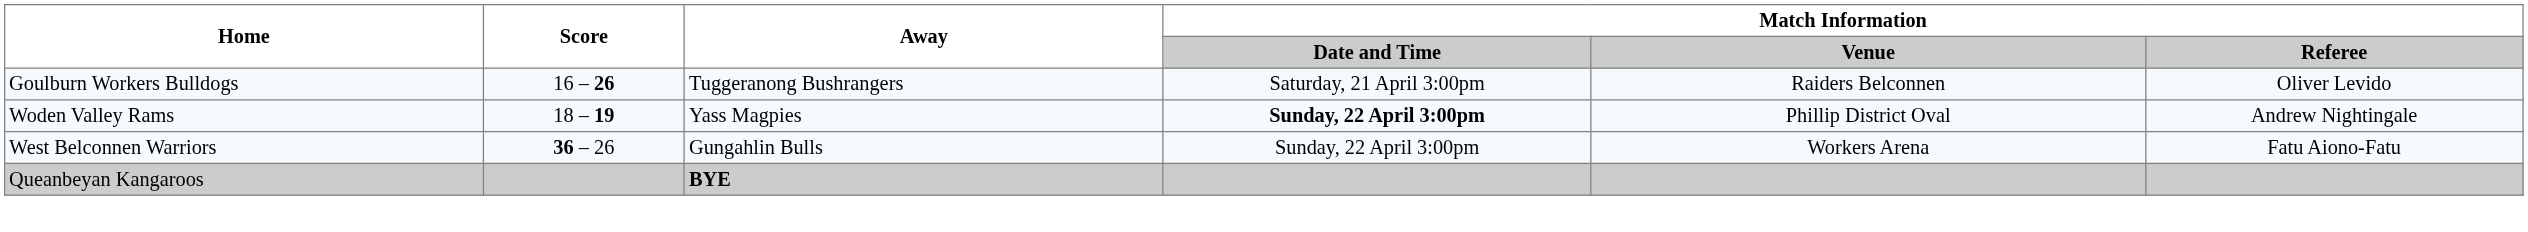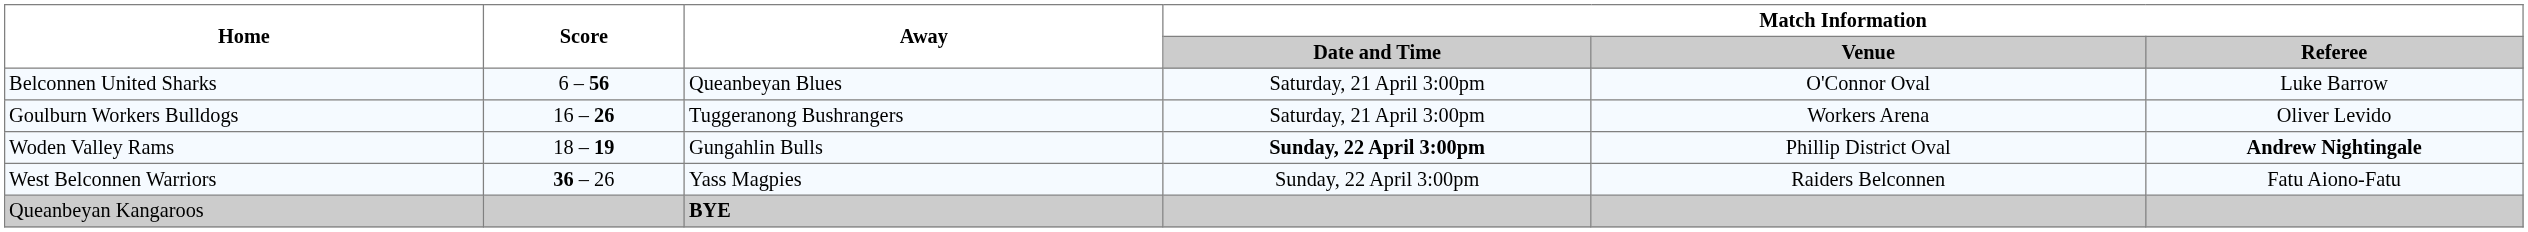+ row: Belconnen United Sharks | 6 – 56 | Queanbeyan Blues | Saturday, 21 April 3:00pm | O'Connor Oval | Luke Barrow
Goulburn Workers Bulldogs | Match Information / Venue: Raiders Belconnen -> Workers Arena
Woden Valley Rams | Away: Yass Magpies -> Gungahlin Bulls
Woden Valley Rams | Match Information / Referee: normal -> bold
West Belconnen Warriors | Away: Gungahlin Bulls -> Yass Magpies
West Belconnen Warriors | Match Information / Venue: Workers Arena -> Raiders Belconnen
